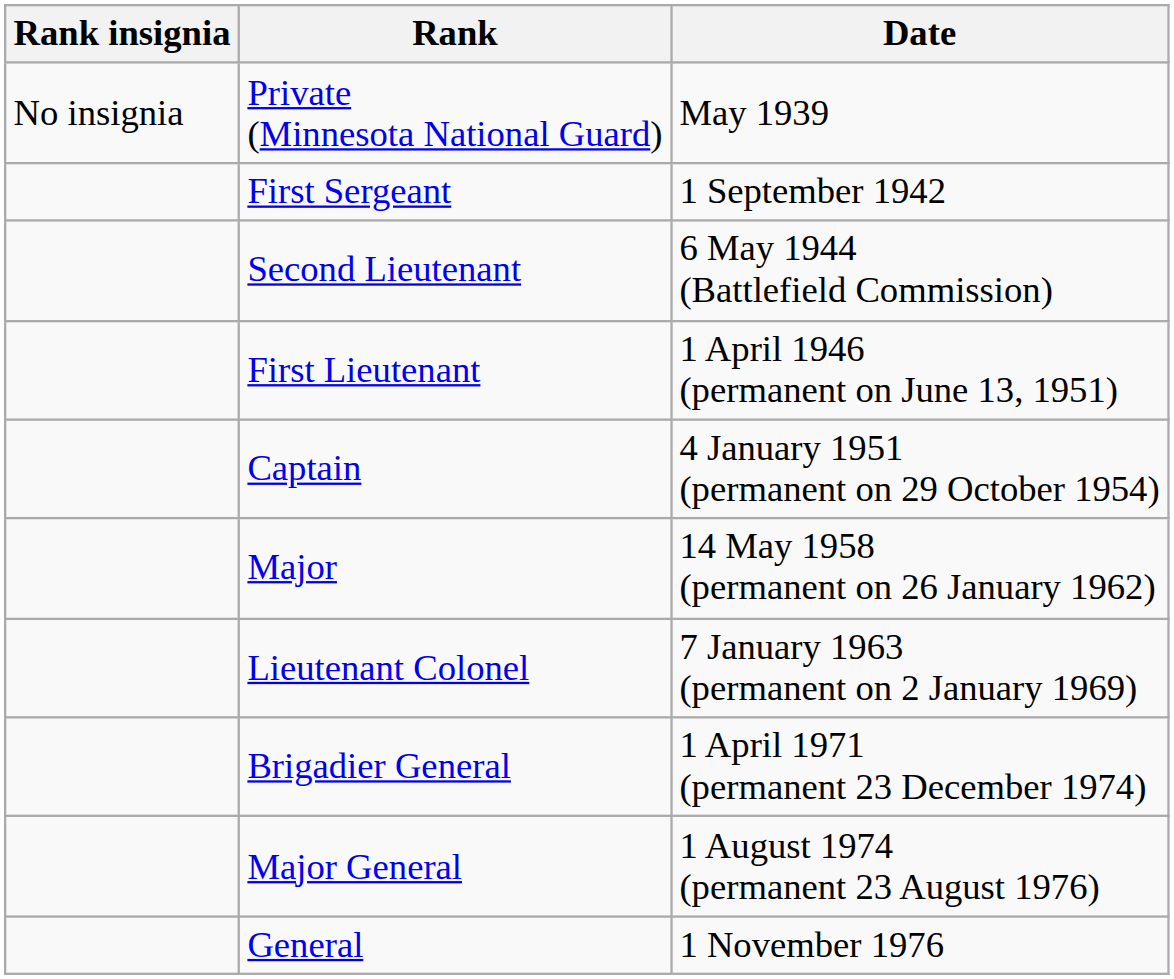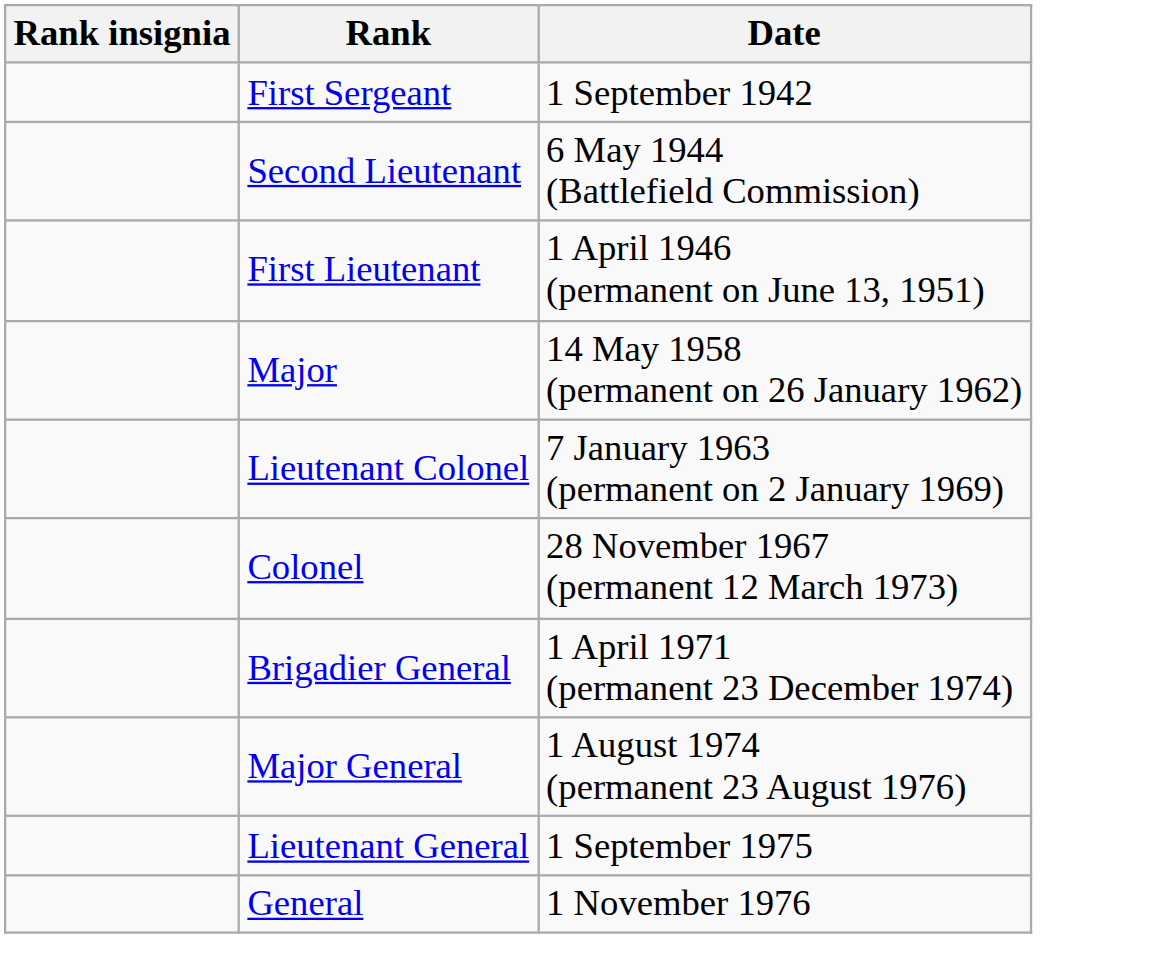- row: No insignia | Private (Minnesota National Guard) | May 1939
- row: Captain | 4 January 1951 (permanent on 29 October 1954)
+ row: Colonel | 28 November 1967 (permanent 12 March 1973)
+ row: Lieutenant General | 1 September 1975
